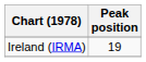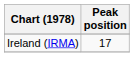Ireland (IRMA) | Peak position: 19 -> 17
